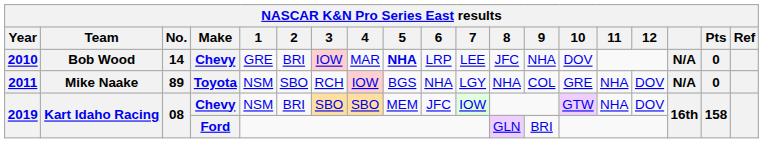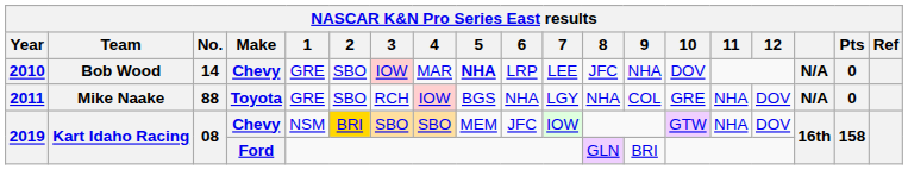2010 | 2: BRI -> SBO
2011 | No.: 89 -> 88
2011 | 1: NSM -> GRE
2019 / Chevy | 2: no background -> gold background
